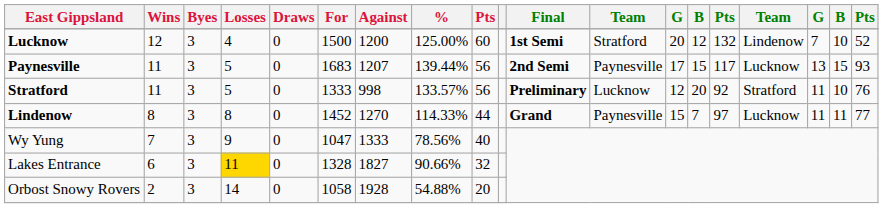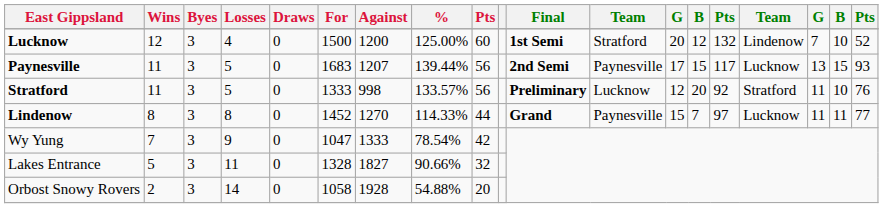Wy Yung | %: 78.56% -> 78.54%
Wy Yung | column 9: 40 -> 42
Lakes Entrance | Wins: 6 -> 5
Lakes Entrance | Losses: gold background -> no background
